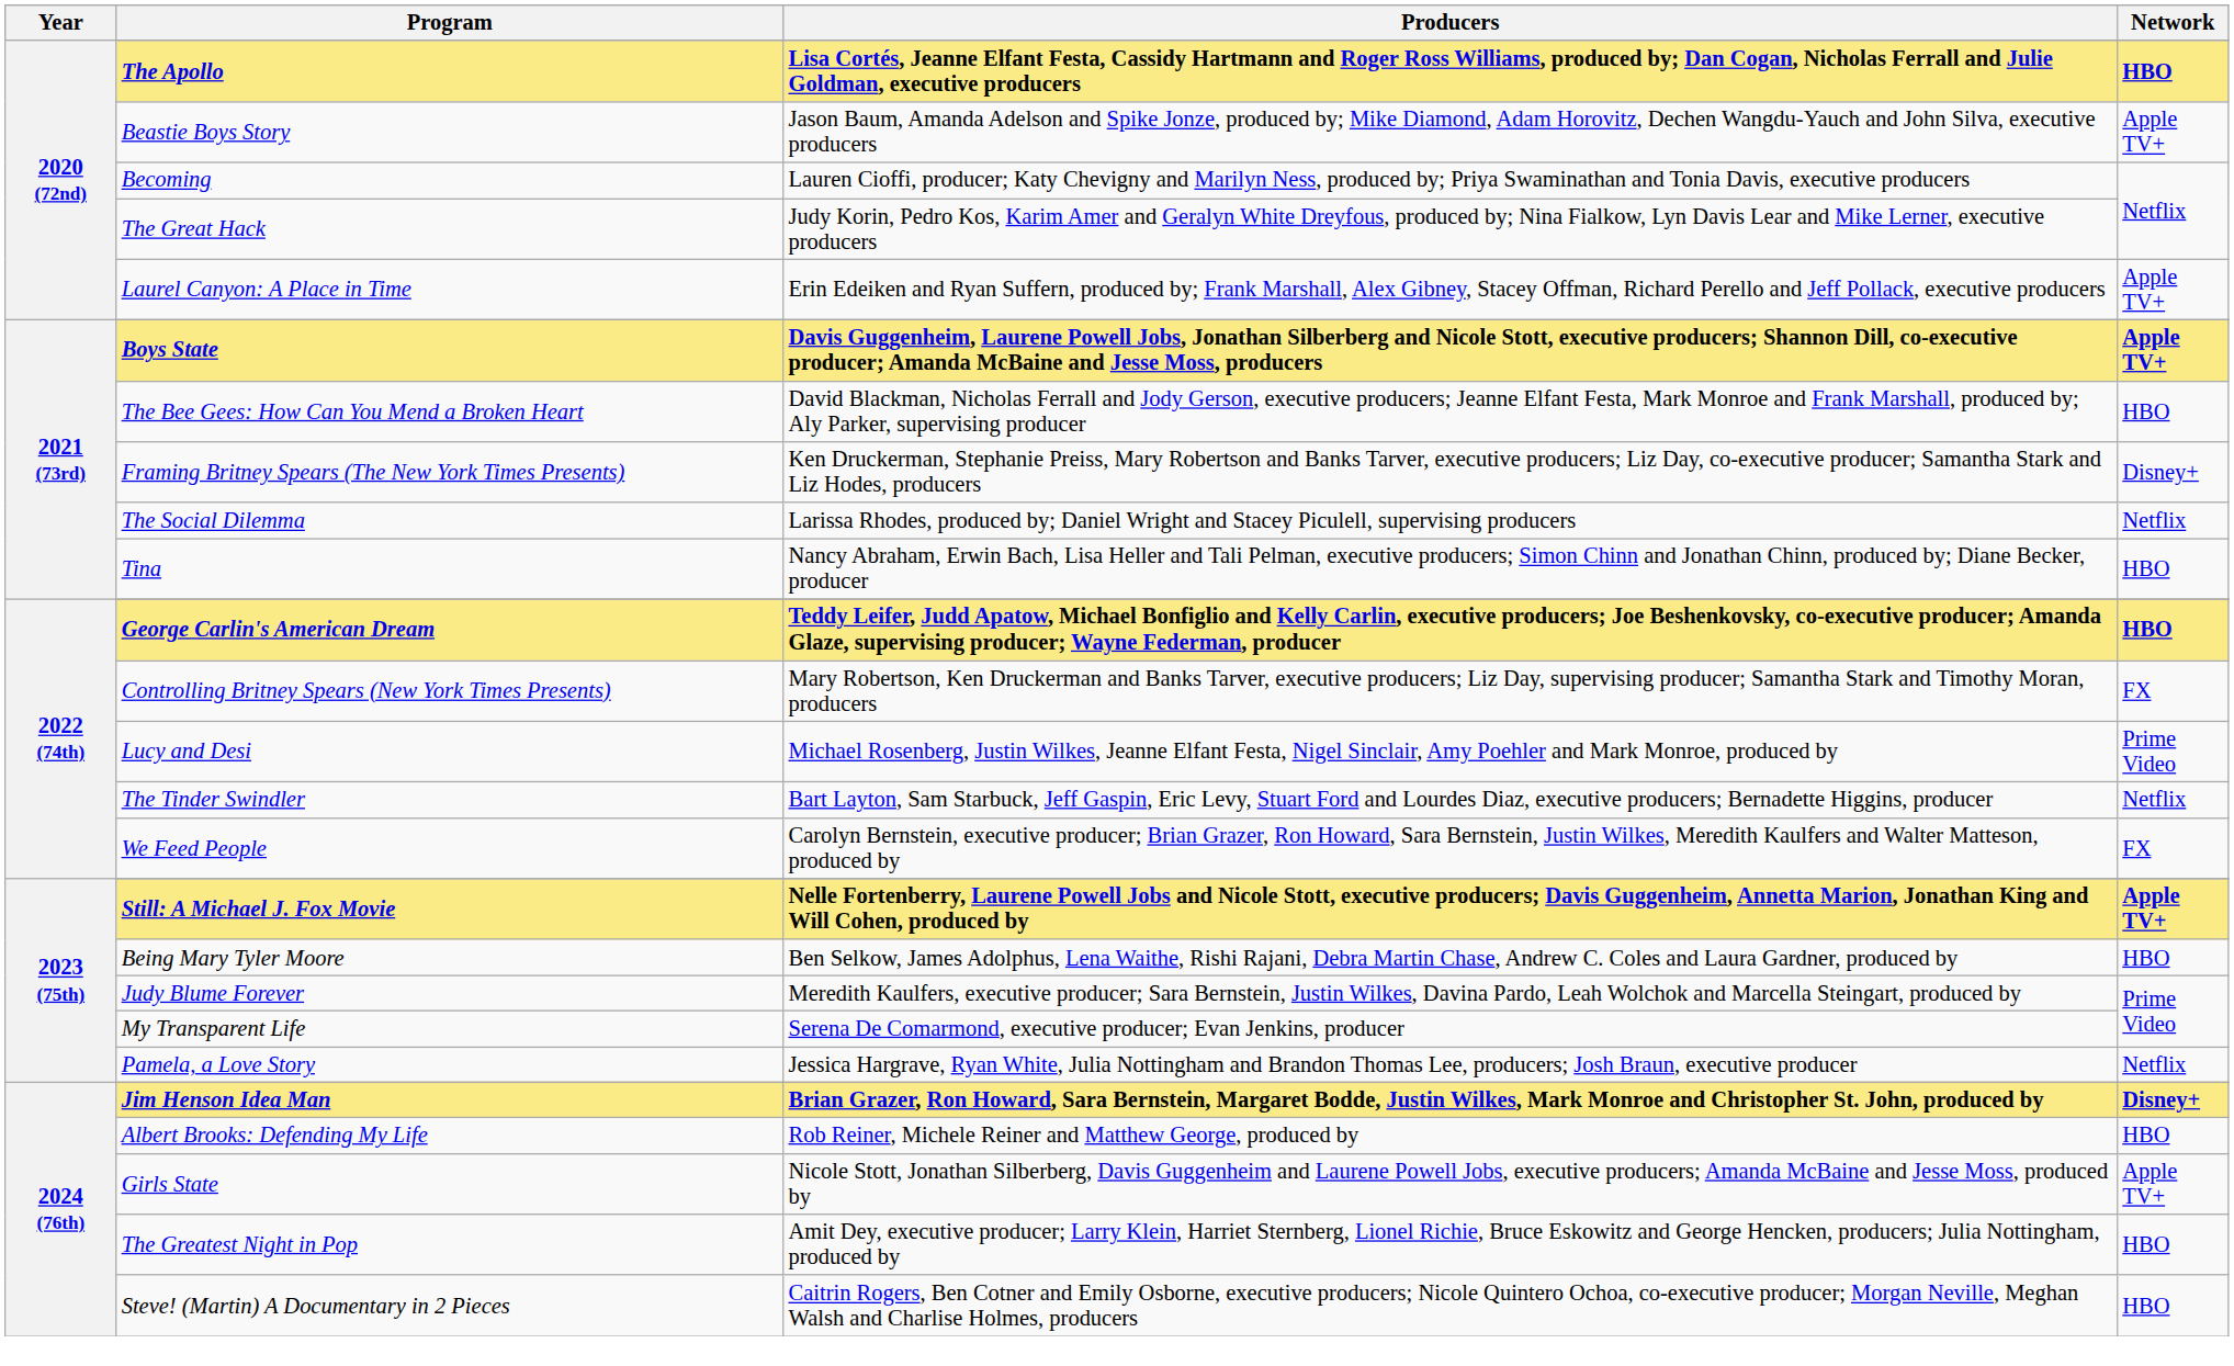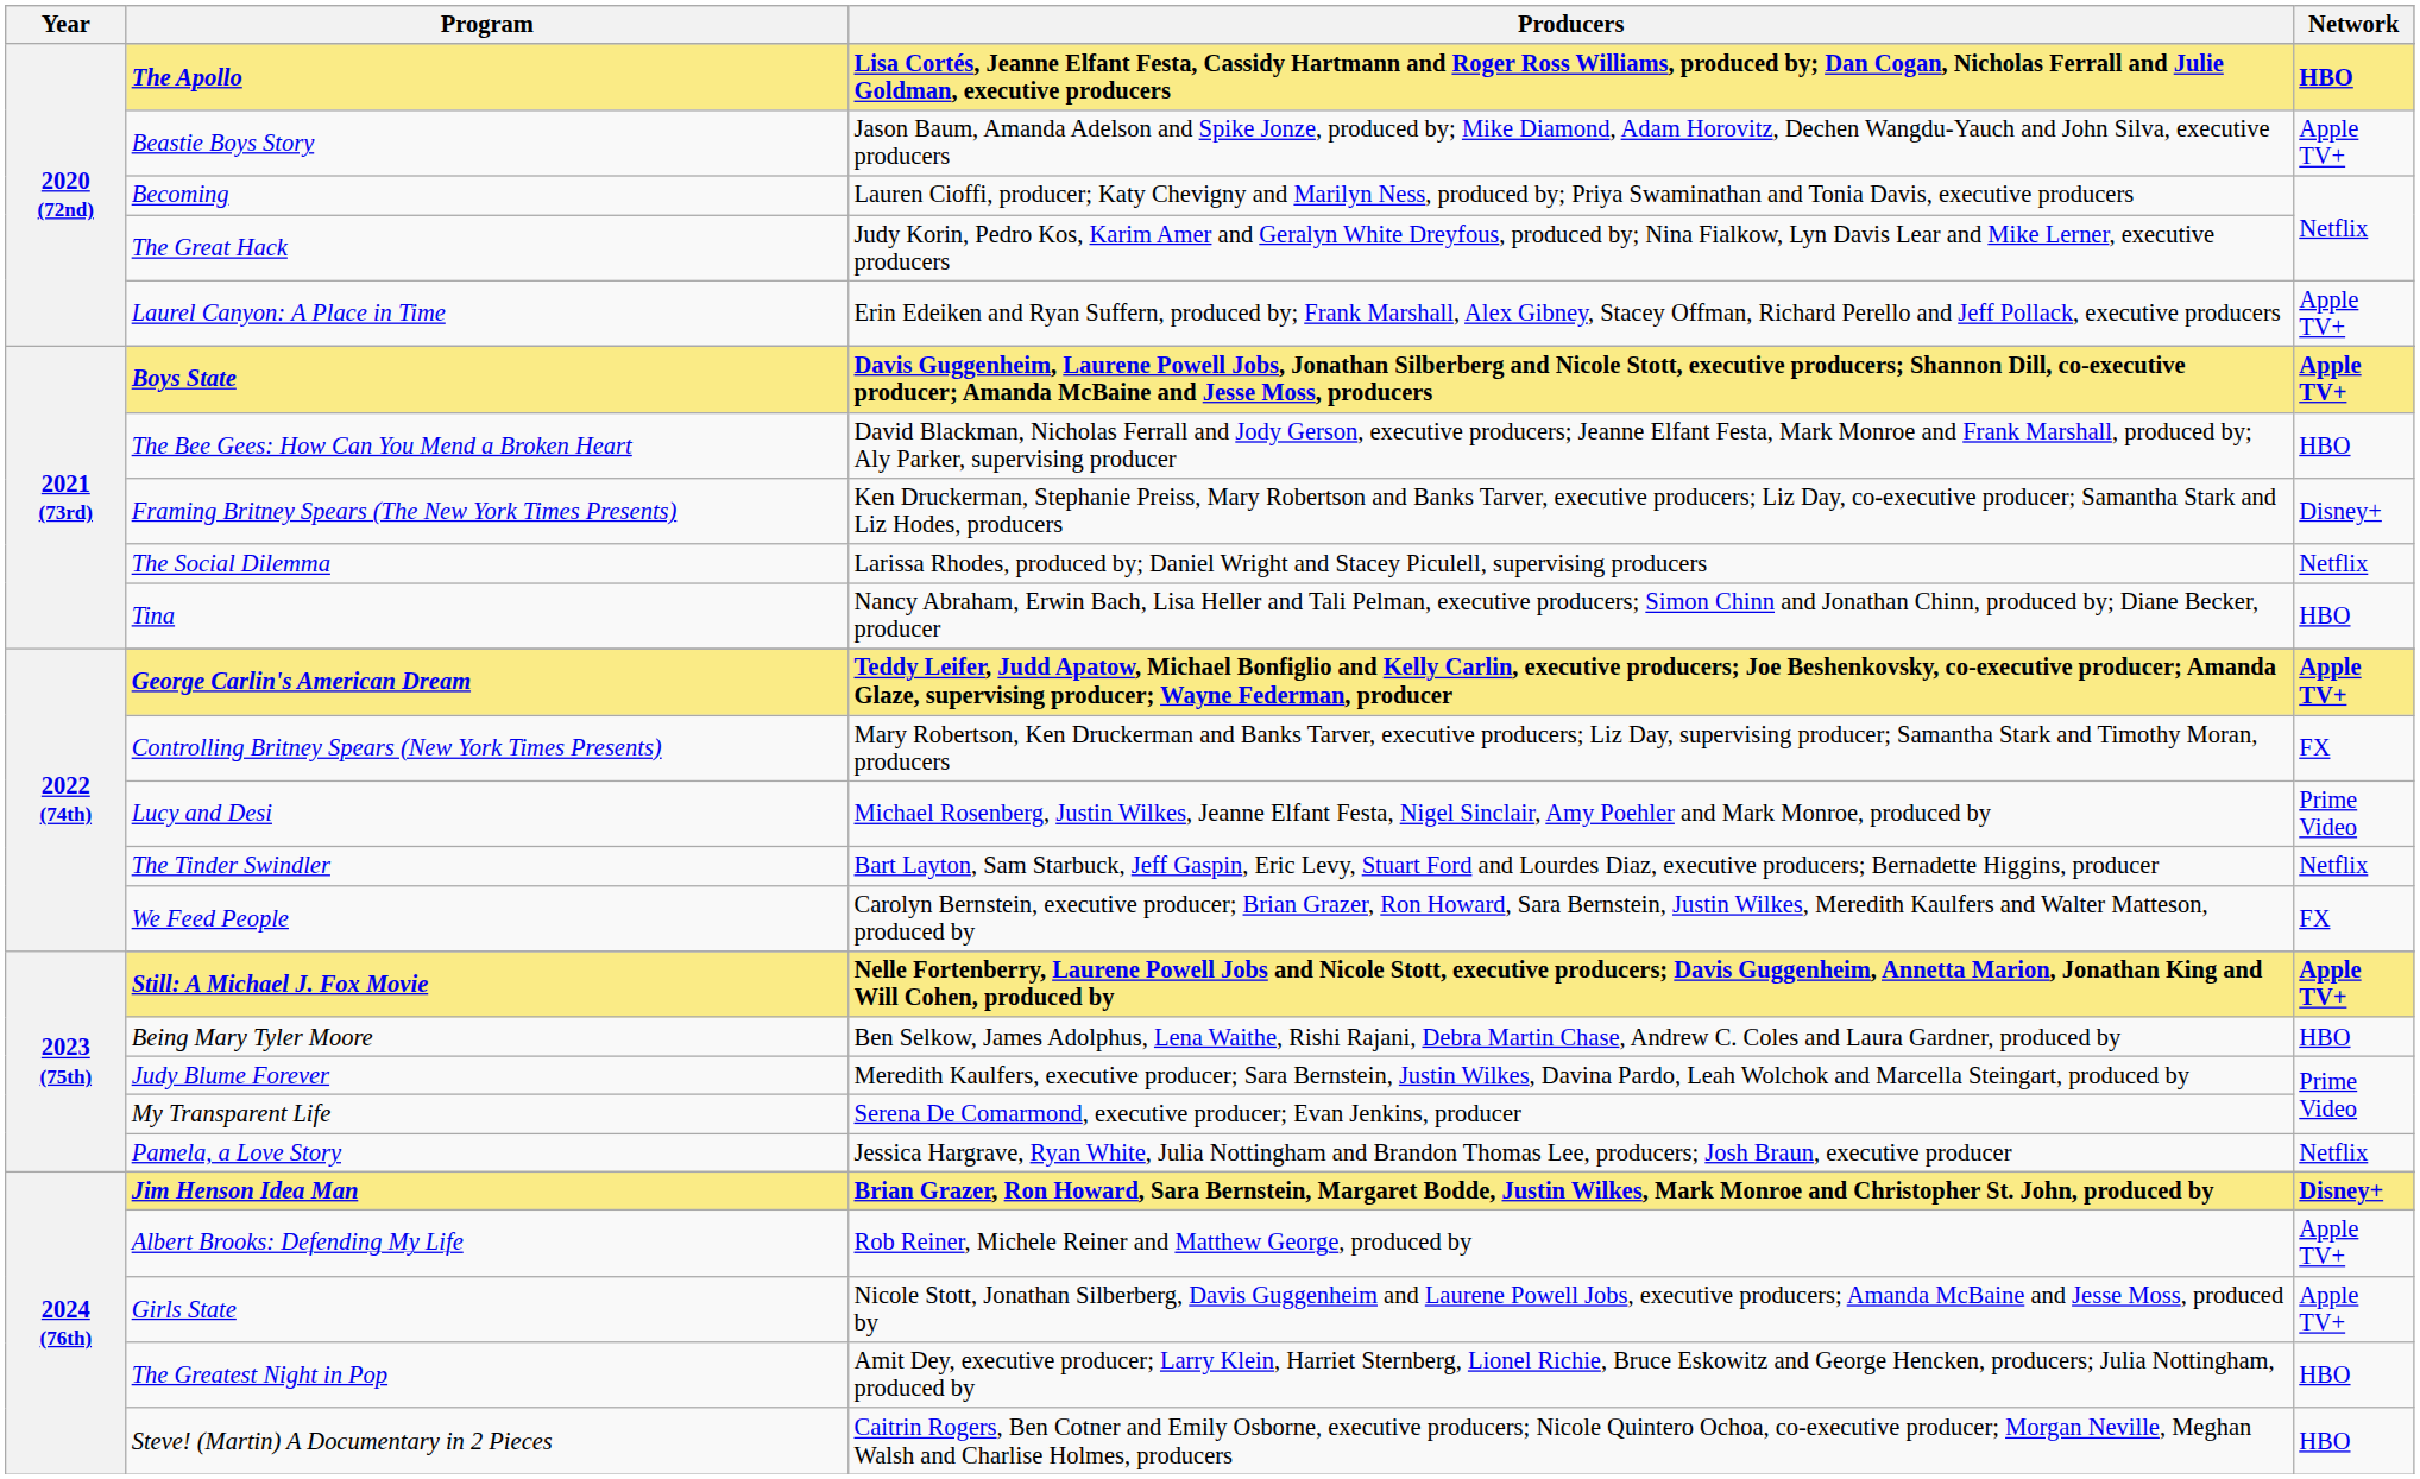George Carlin's American Dream | Network: HBO -> Apple TV+
Albert Brooks: Defending My Life | Network: HBO -> Apple TV+
